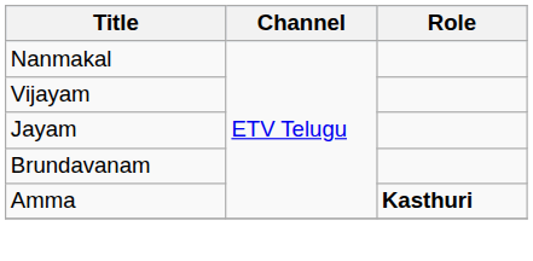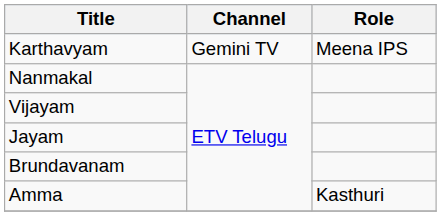+ row: Karthavyam | Gemini TV | Meena IPS
Amma | Role: bold -> normal
